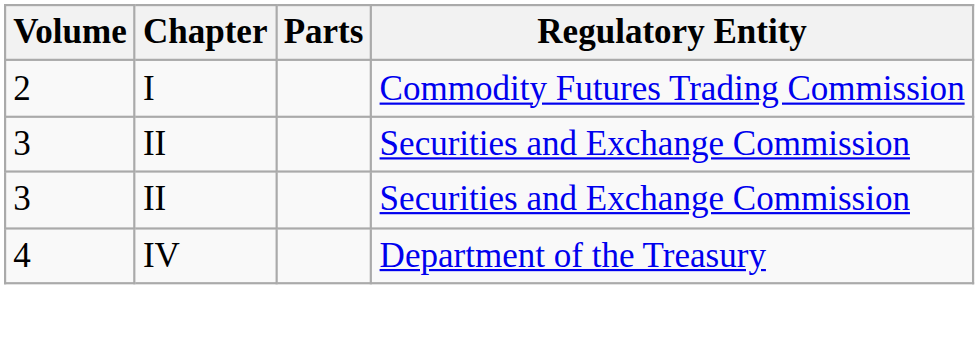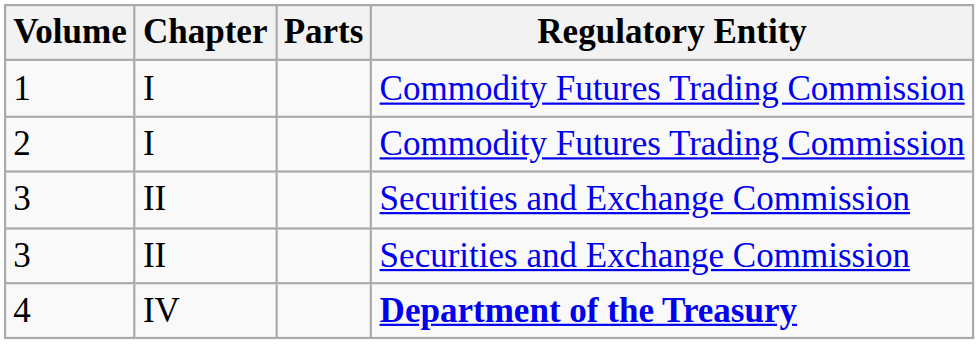+ row: 1 | I | Commodity Futures Trading Commission
4 | Regulatory Entity: normal -> bold
